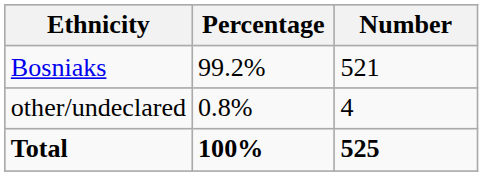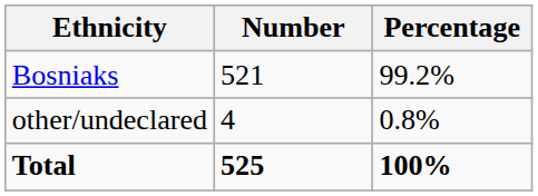columns swapped: Number <-> Percentage
